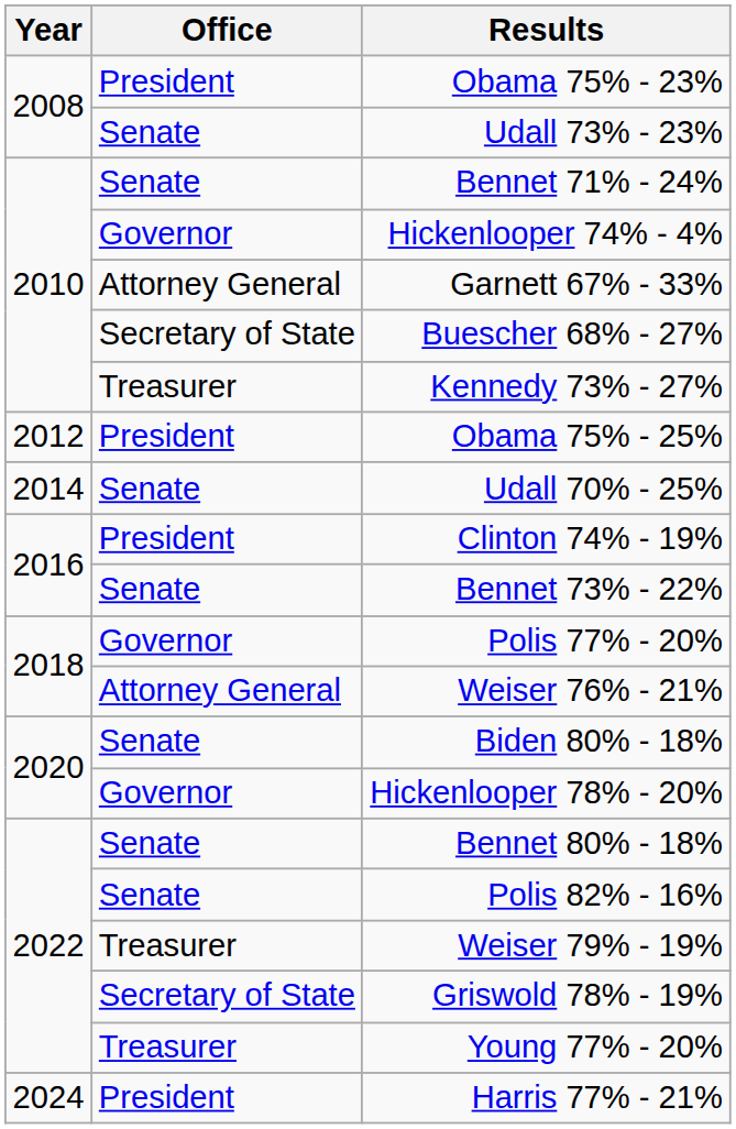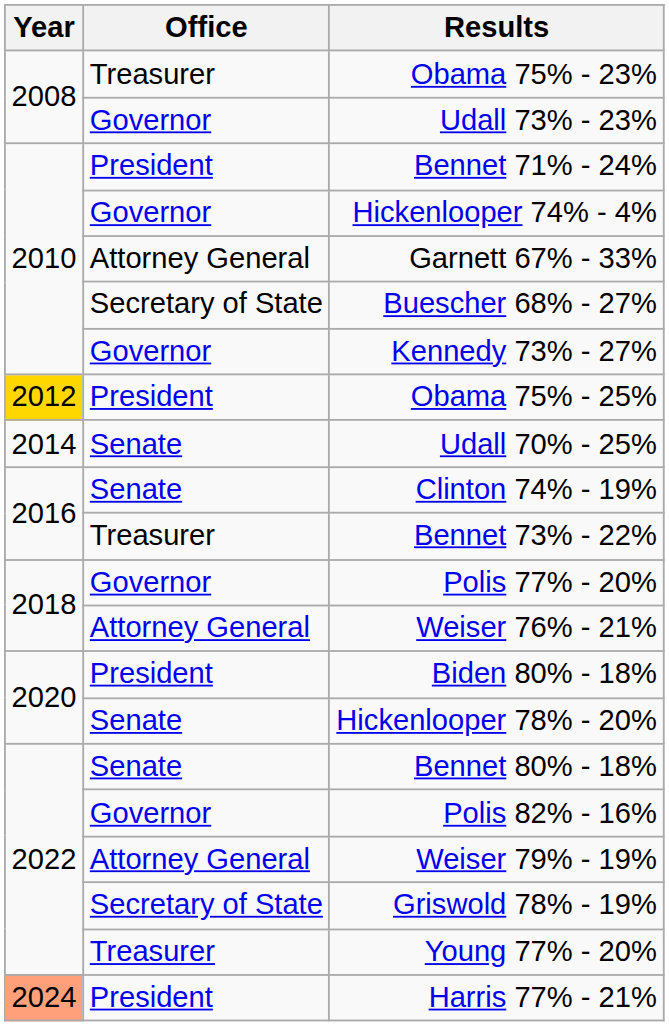Obama 75% - 23% | Office: President -> Treasurer
Udall 73% - 23% | Office: Senate -> Governor
Bennet 71% - 24% | Office: Senate -> President
Kennedy 73% - 27% | Office: Treasurer -> Governor
Obama 75% - 25% | Year: no background -> gold background
Clinton 74% - 19% | Office: President -> Senate
Bennet 73% - 22% | Office: Senate -> Treasurer
Biden 80% - 18% | Office: Senate -> President
Hickenlooper 78% - 20% | Office: Governor -> Senate
Polis 82% - 16% | Office: Senate -> Governor
Weiser 79% - 19% | Office: Treasurer -> Attorney General
Harris 77% - 21% | Year: no background -> lightsalmon background
